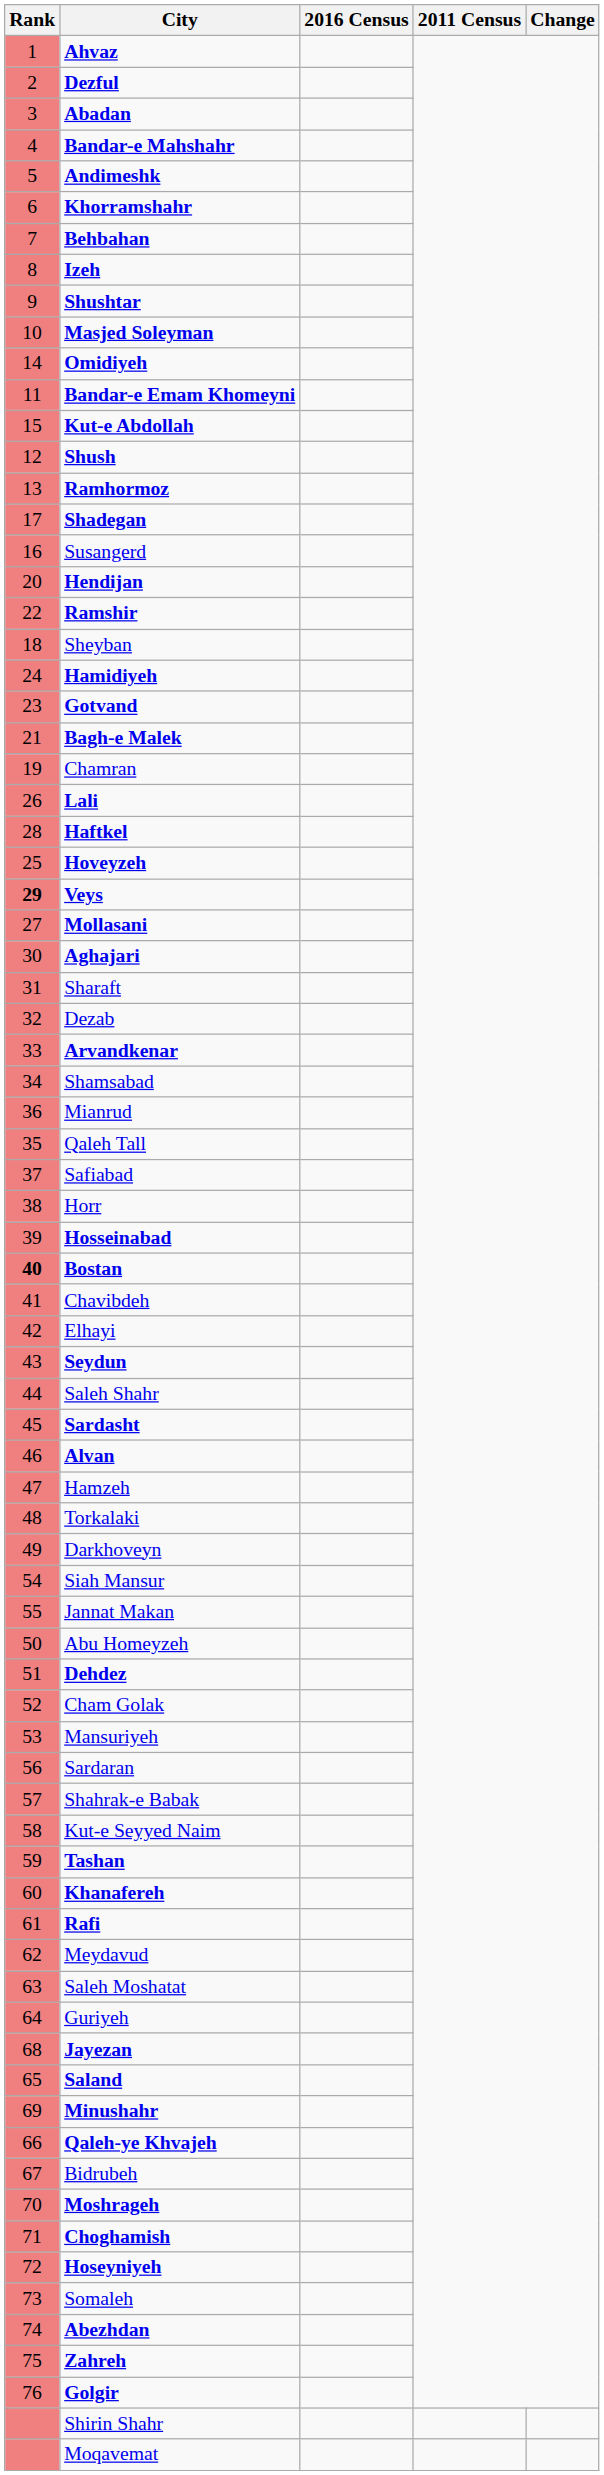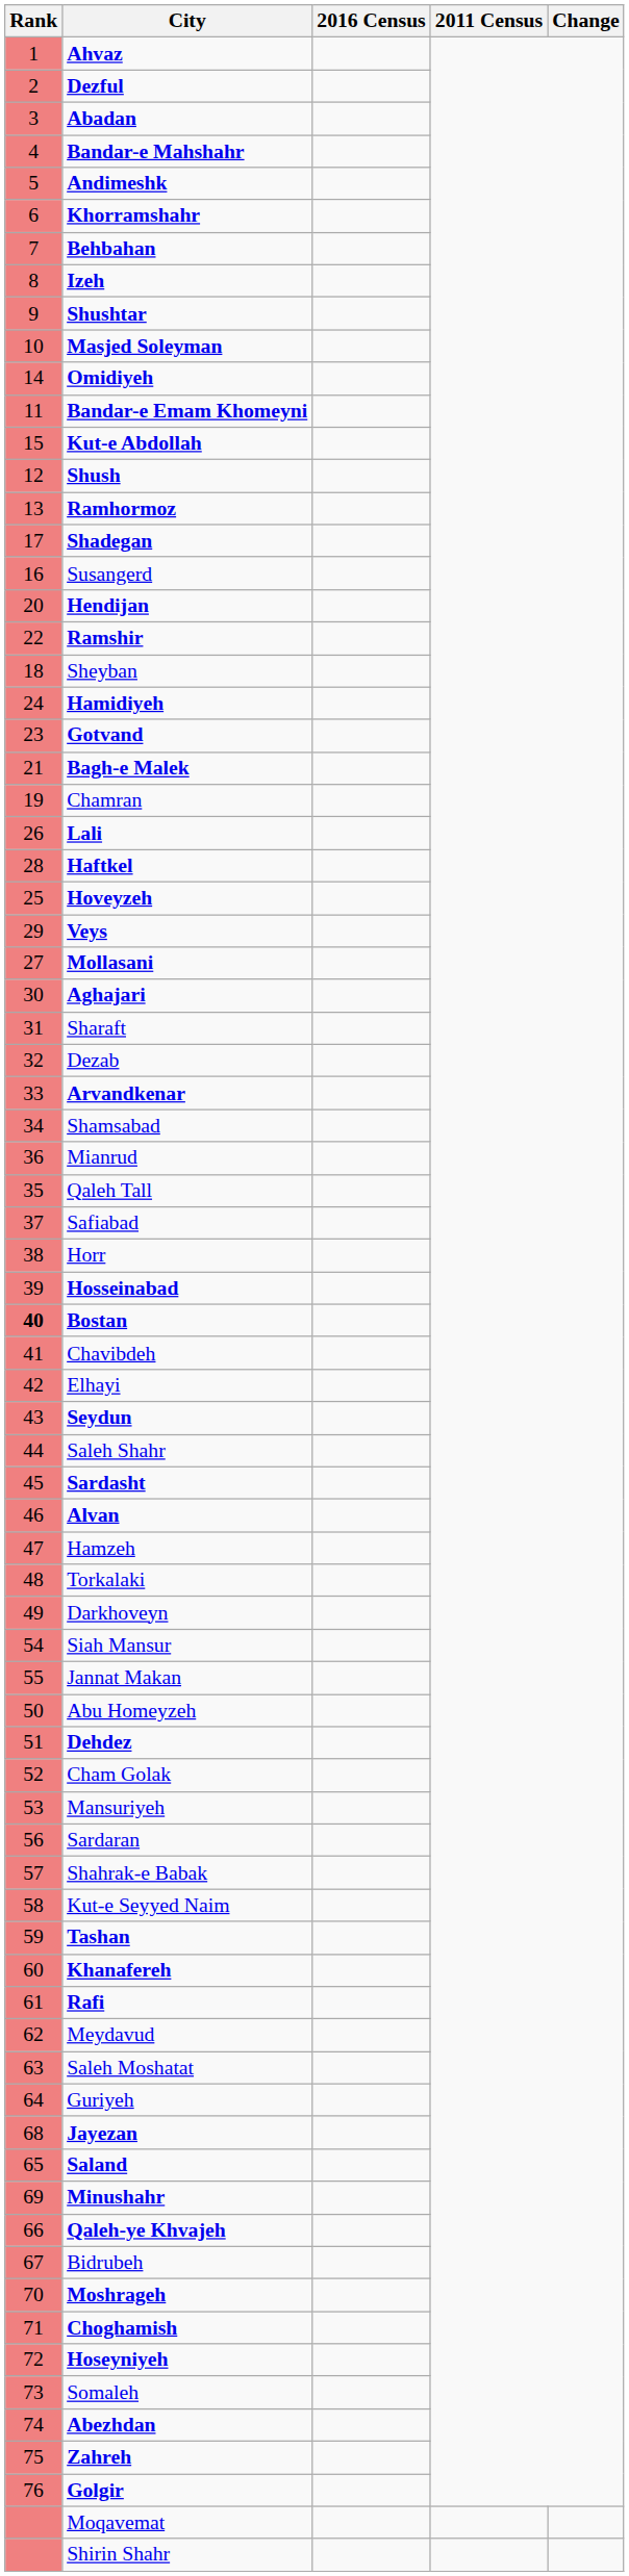Veys | Rank: bold -> normal
rows swapped: Moqavemat <-> Shirin Shahr
